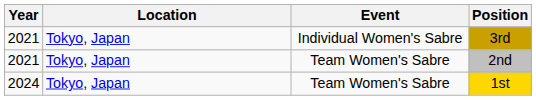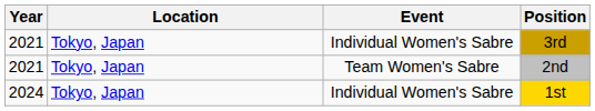1st | Event: Team Women's Sabre -> Individual Women's Sabre
